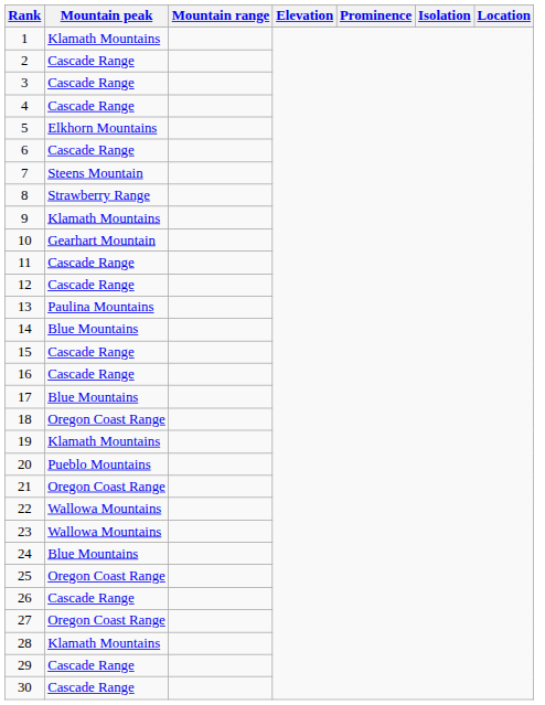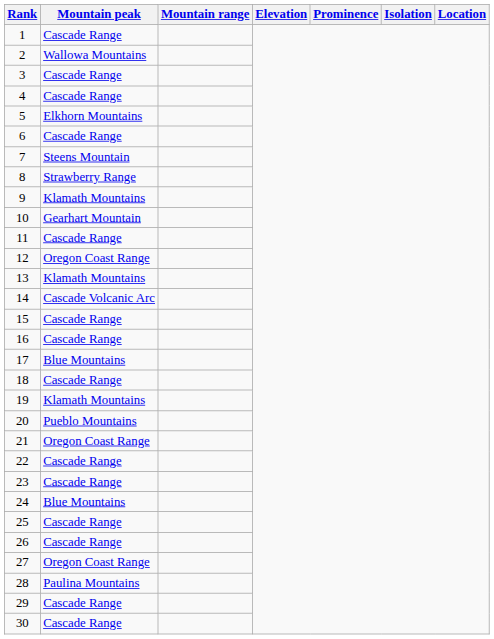1 | Mountain peak: Klamath Mountains -> Cascade Range
2 | Mountain peak: Cascade Range -> Wallowa Mountains
12 | Mountain peak: Cascade Range -> Oregon Coast Range
13 | Mountain peak: Paulina Mountains -> Klamath Mountains
14 | Mountain peak: Blue Mountains -> Cascade Volcanic Arc
18 | Mountain peak: Oregon Coast Range -> Cascade Range
22 | Mountain peak: Wallowa Mountains -> Cascade Range
23 | Mountain peak: Wallowa Mountains -> Cascade Range
25 | Mountain peak: Oregon Coast Range -> Cascade Range
28 | Mountain peak: Klamath Mountains -> Paulina Mountains
